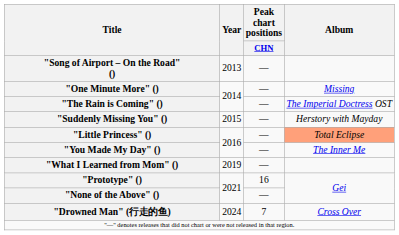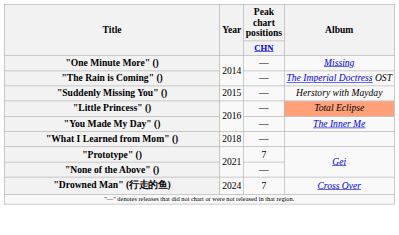- row: "Song of Airport – On the Road" () | 2013 | —
"What I Learned from Mom" () | Year: 2019 -> 2018
"Prototype" () | Peak chart positions / CHN: 16 -> 7
